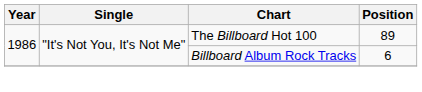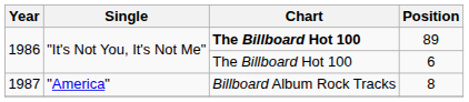89 | Chart: normal -> bold
6 | Chart: Billboard Album Rock Tracks -> The Billboard Hot 100
+ row: 1987 | "America" | Billboard Album Rock Tracks | 8
